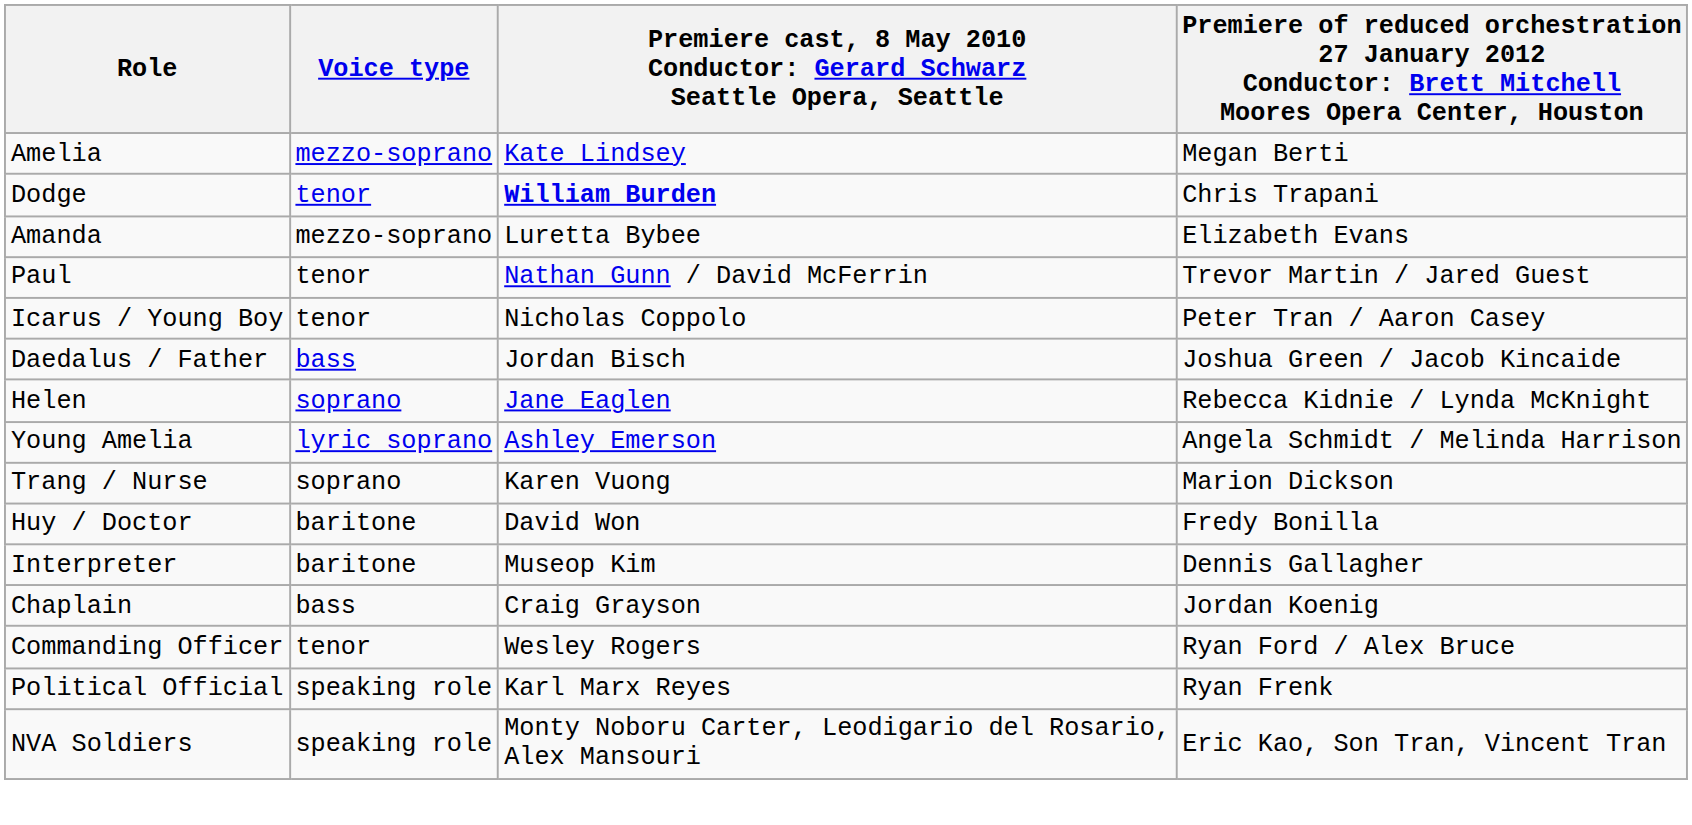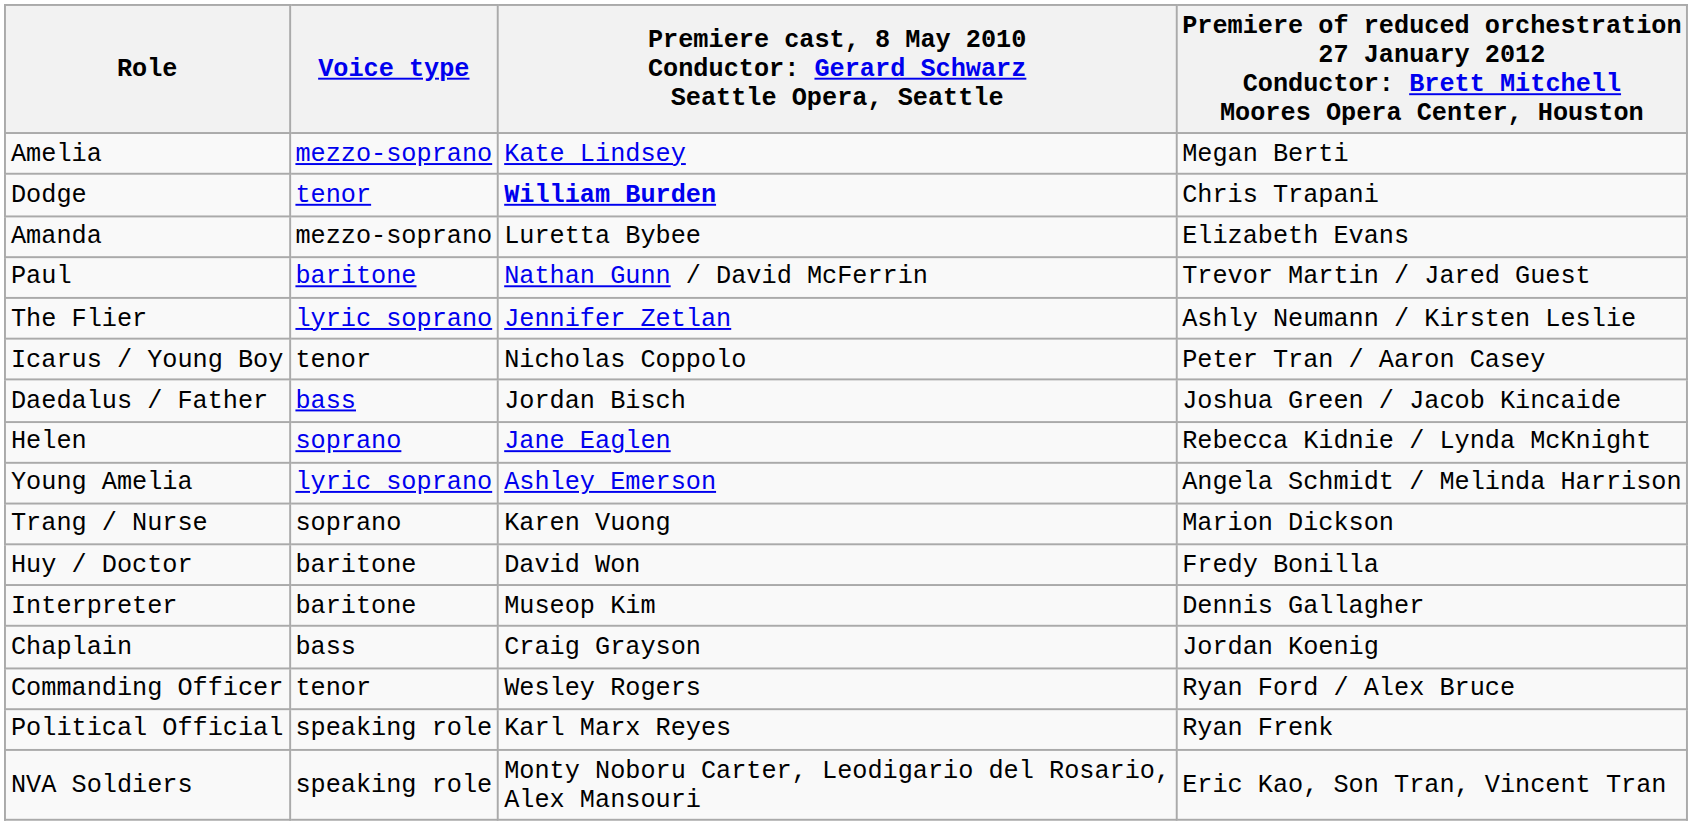Paul | Voice type: tenor -> baritone
+ row: The Flier | lyric soprano | Jennifer Zetlan | Ashly Neumann / Kirsten Leslie
